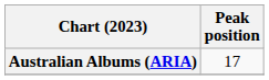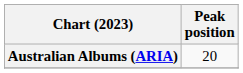Australian Albums (ARIA) | Peak position: 17 -> 20
